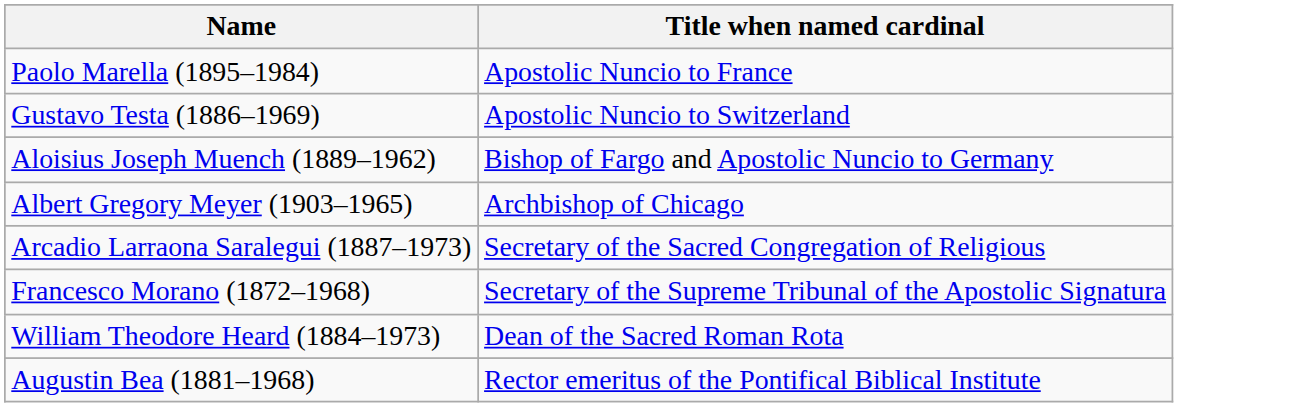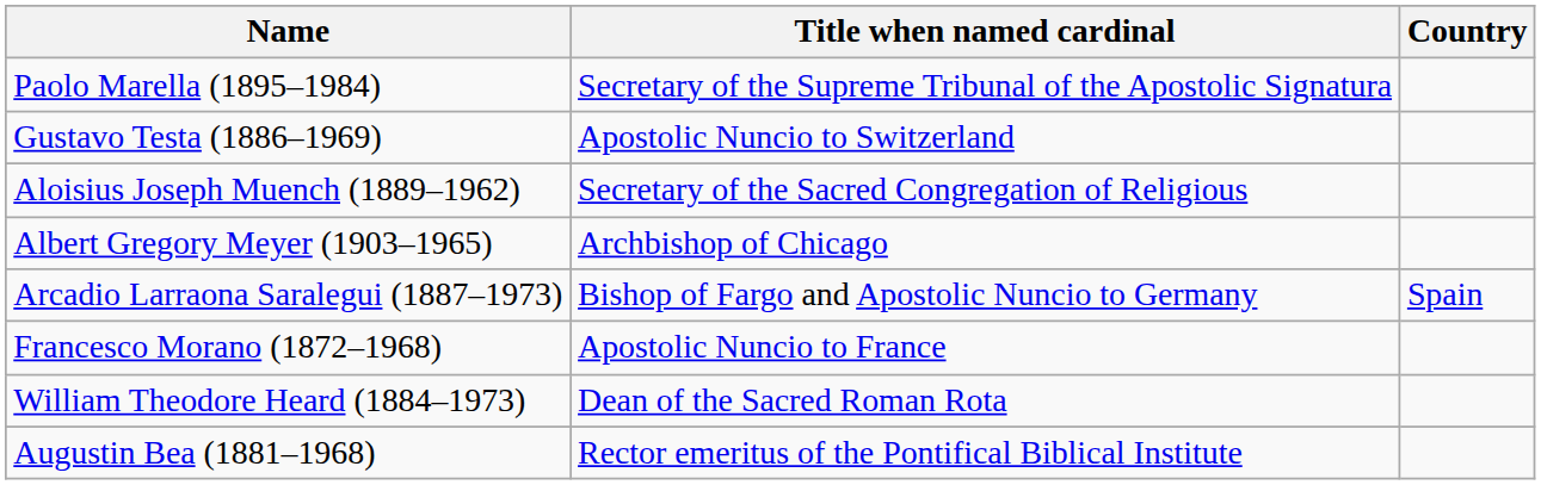+ column: Country | Spain
Paolo Marella (1895–1984) | Title when named cardinal: Apostolic Nuncio to France -> Secretary of the Supreme Tribunal of the Apostolic Signatura
Aloisius Joseph Muench (1889–1962) | Title when named cardinal: Bishop of Fargo and Apostolic Nuncio to Germany -> Secretary of the Sacred Congregation of Religious
Arcadio Larraona Saralegui (1887–1973) | Title when named cardinal: Secretary of the Sacred Congregation of Religious -> Bishop of Fargo and Apostolic Nuncio to Germany
Francesco Morano (1872–1968) | Title when named cardinal: Secretary of the Supreme Tribunal of the Apostolic Signatura -> Apostolic Nuncio to France
